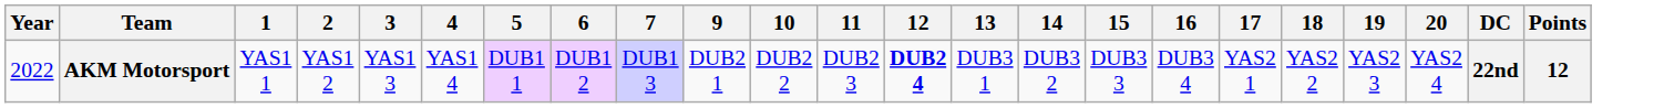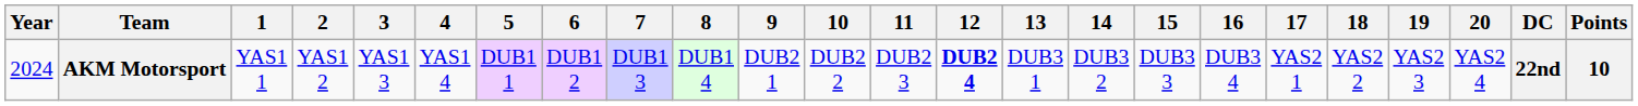+ column: 8 | DUB1 4
AKM Motorsport | Year: 2022 -> 2024
AKM Motorsport | Points: 12 -> 10
